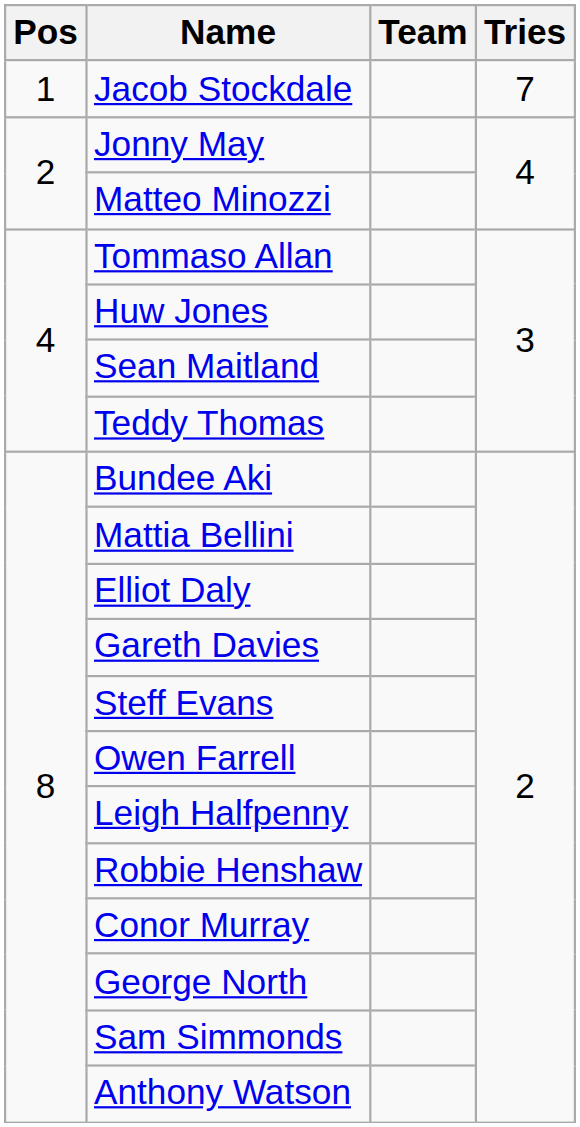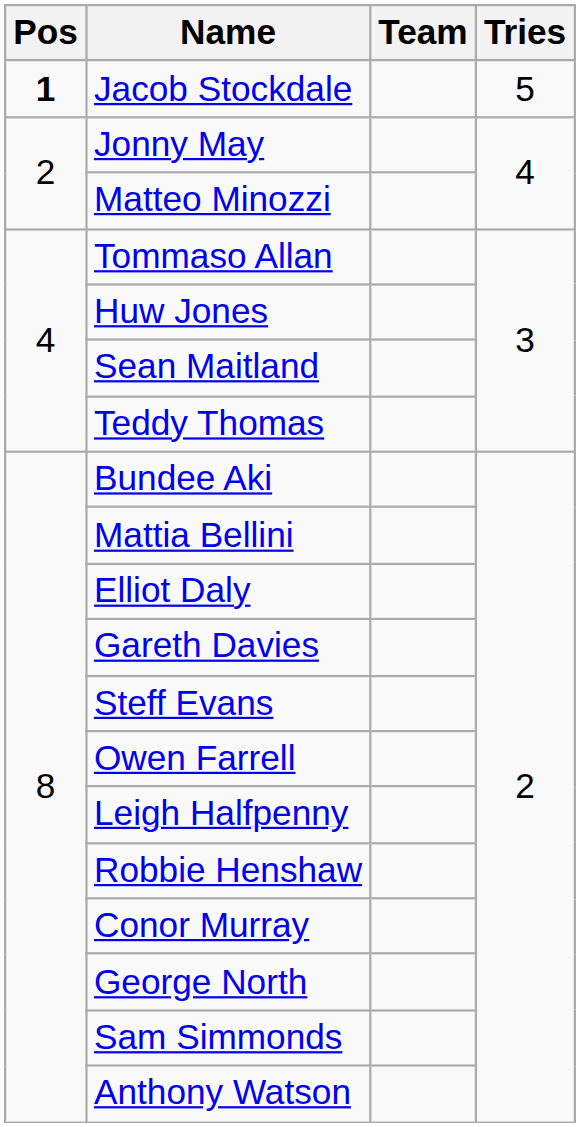Jacob Stockdale | Pos: normal -> bold
Jacob Stockdale | Tries: 7 -> 5
